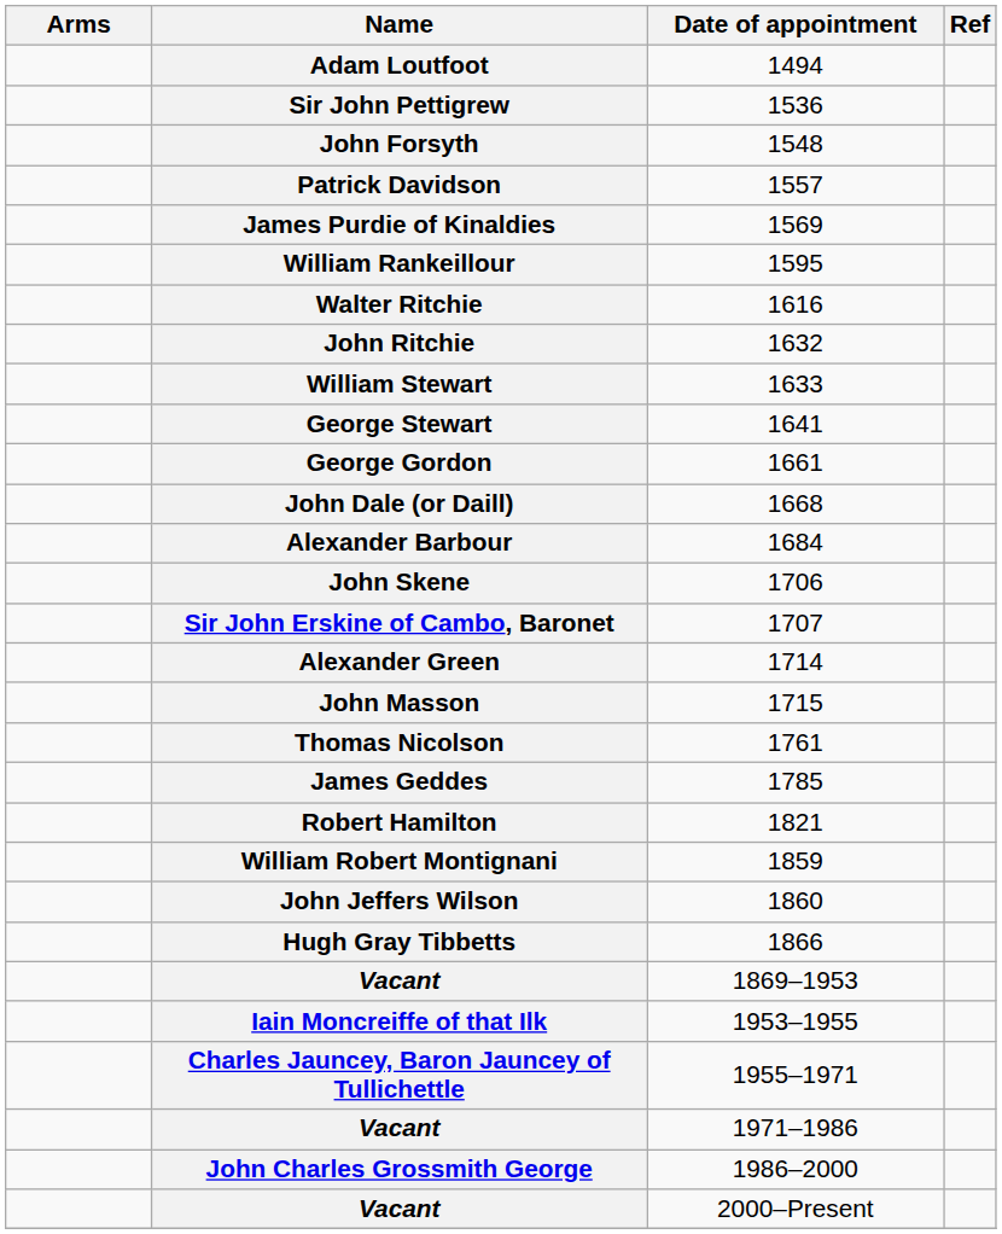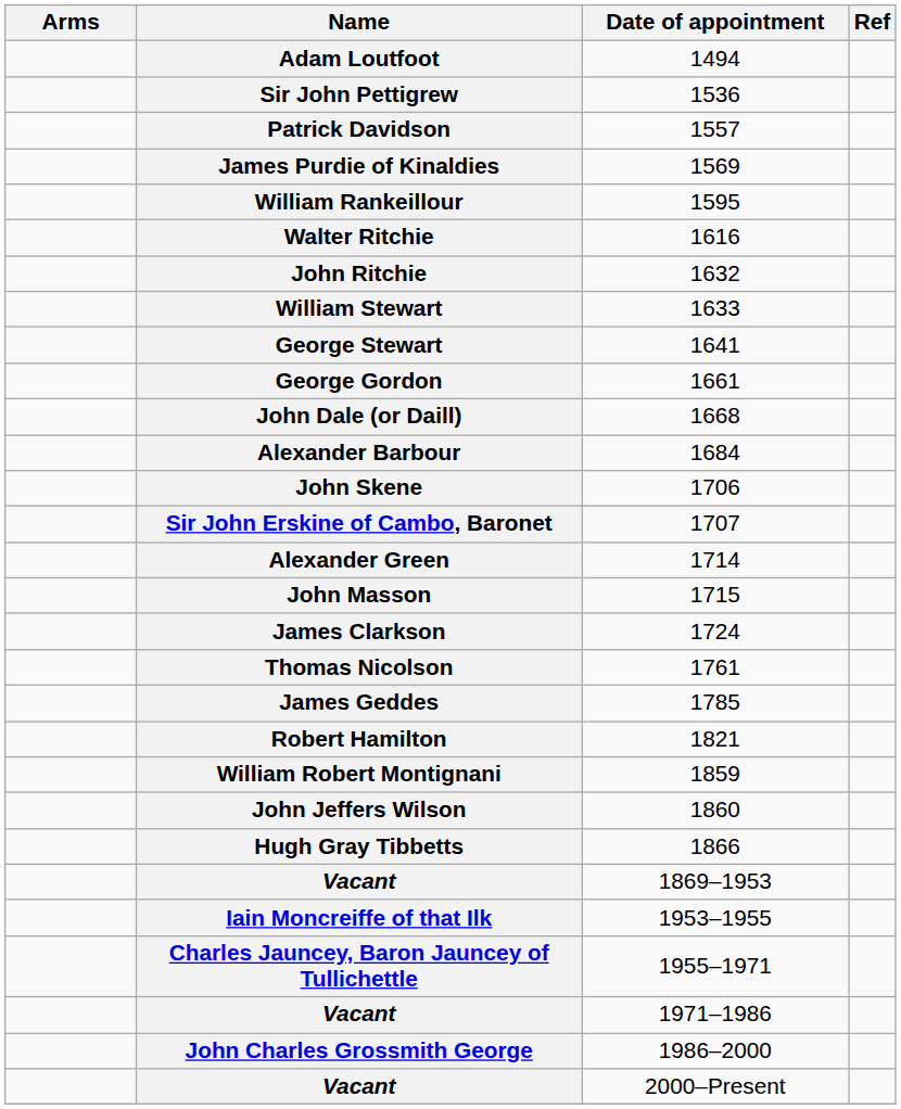- row: John Forsyth | 1548
+ row: James Clarkson | 1724
